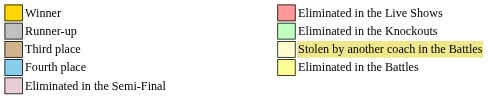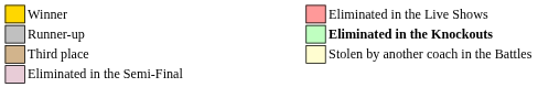Runner-up | column 10: normal -> bold
Third place | column 10: khaki background -> no background
- row: Fourth place | Eliminated in the Battles
